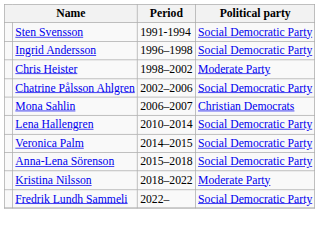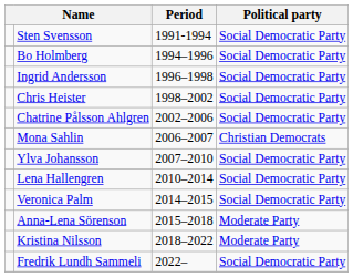+ row: Bo Holmberg | 1994–1996 | Social Democratic Party
Chris Heister | Political party: Moderate Party -> Social Democratic Party
+ row: Ylva Johansson | 2007–2010 | Social Democratic Party
Anna-Lena Sörenson | Political party: Social Democratic Party -> Moderate Party
